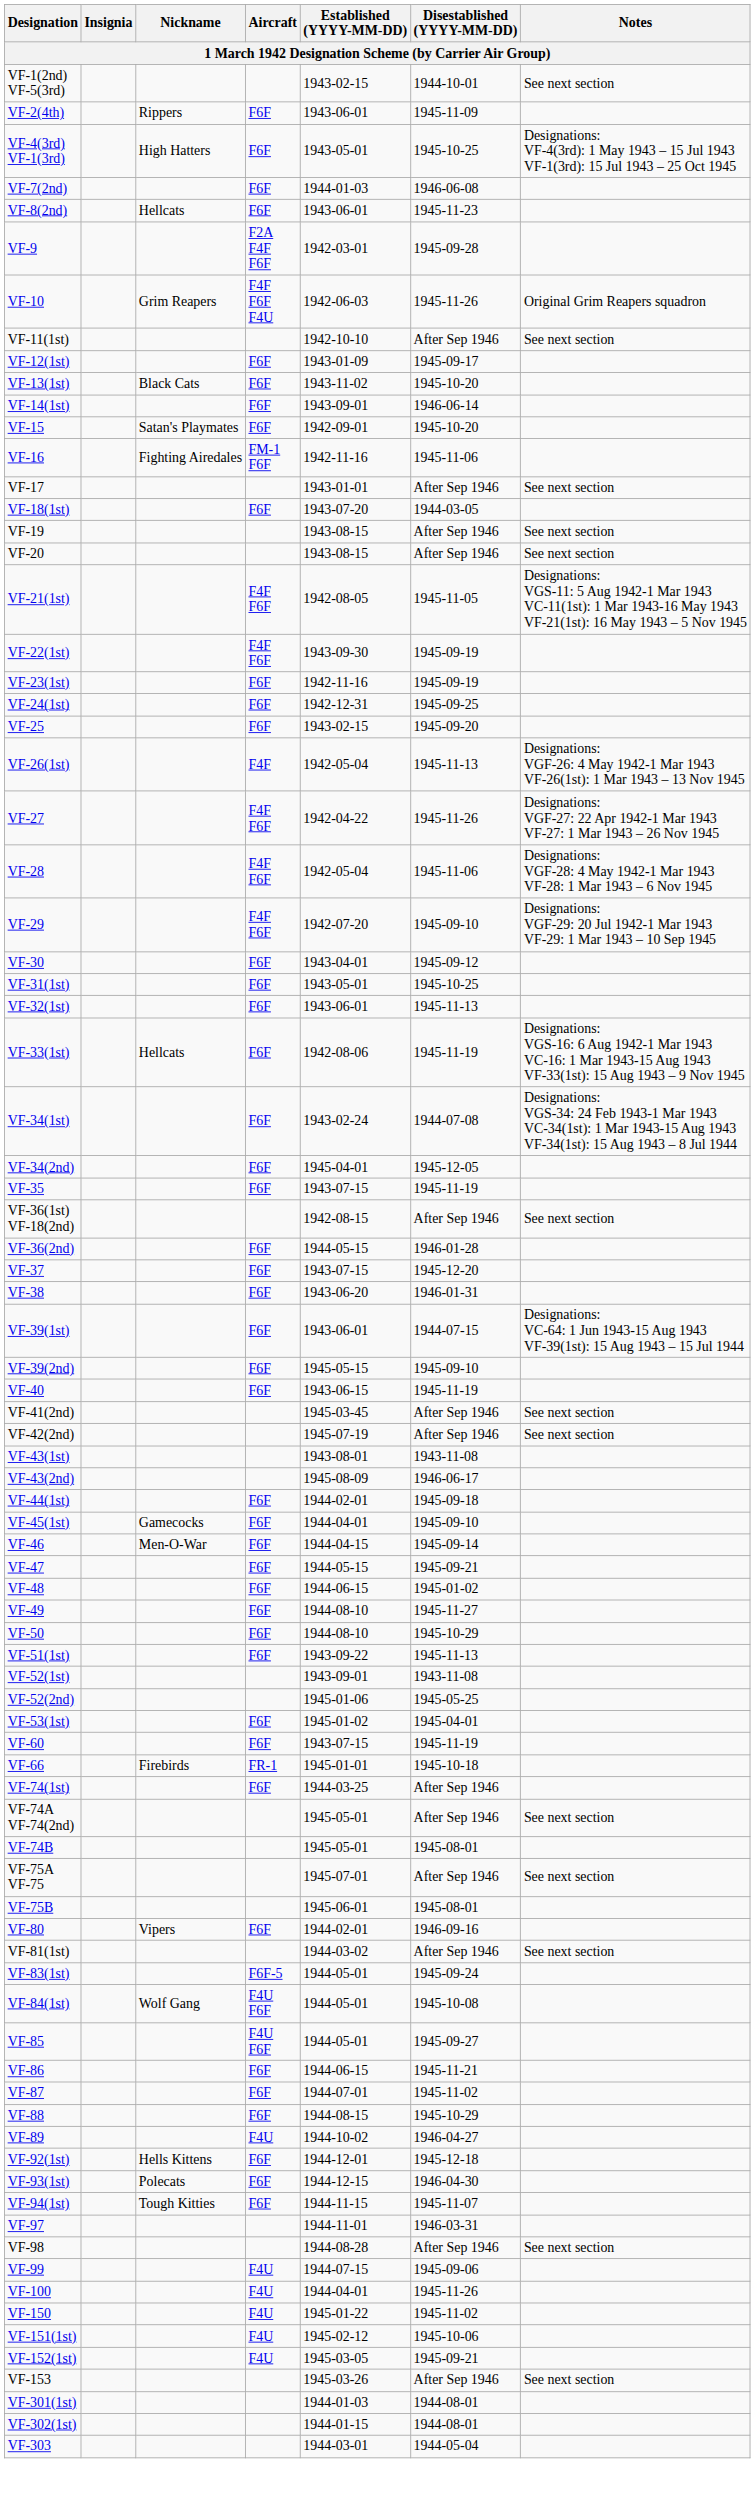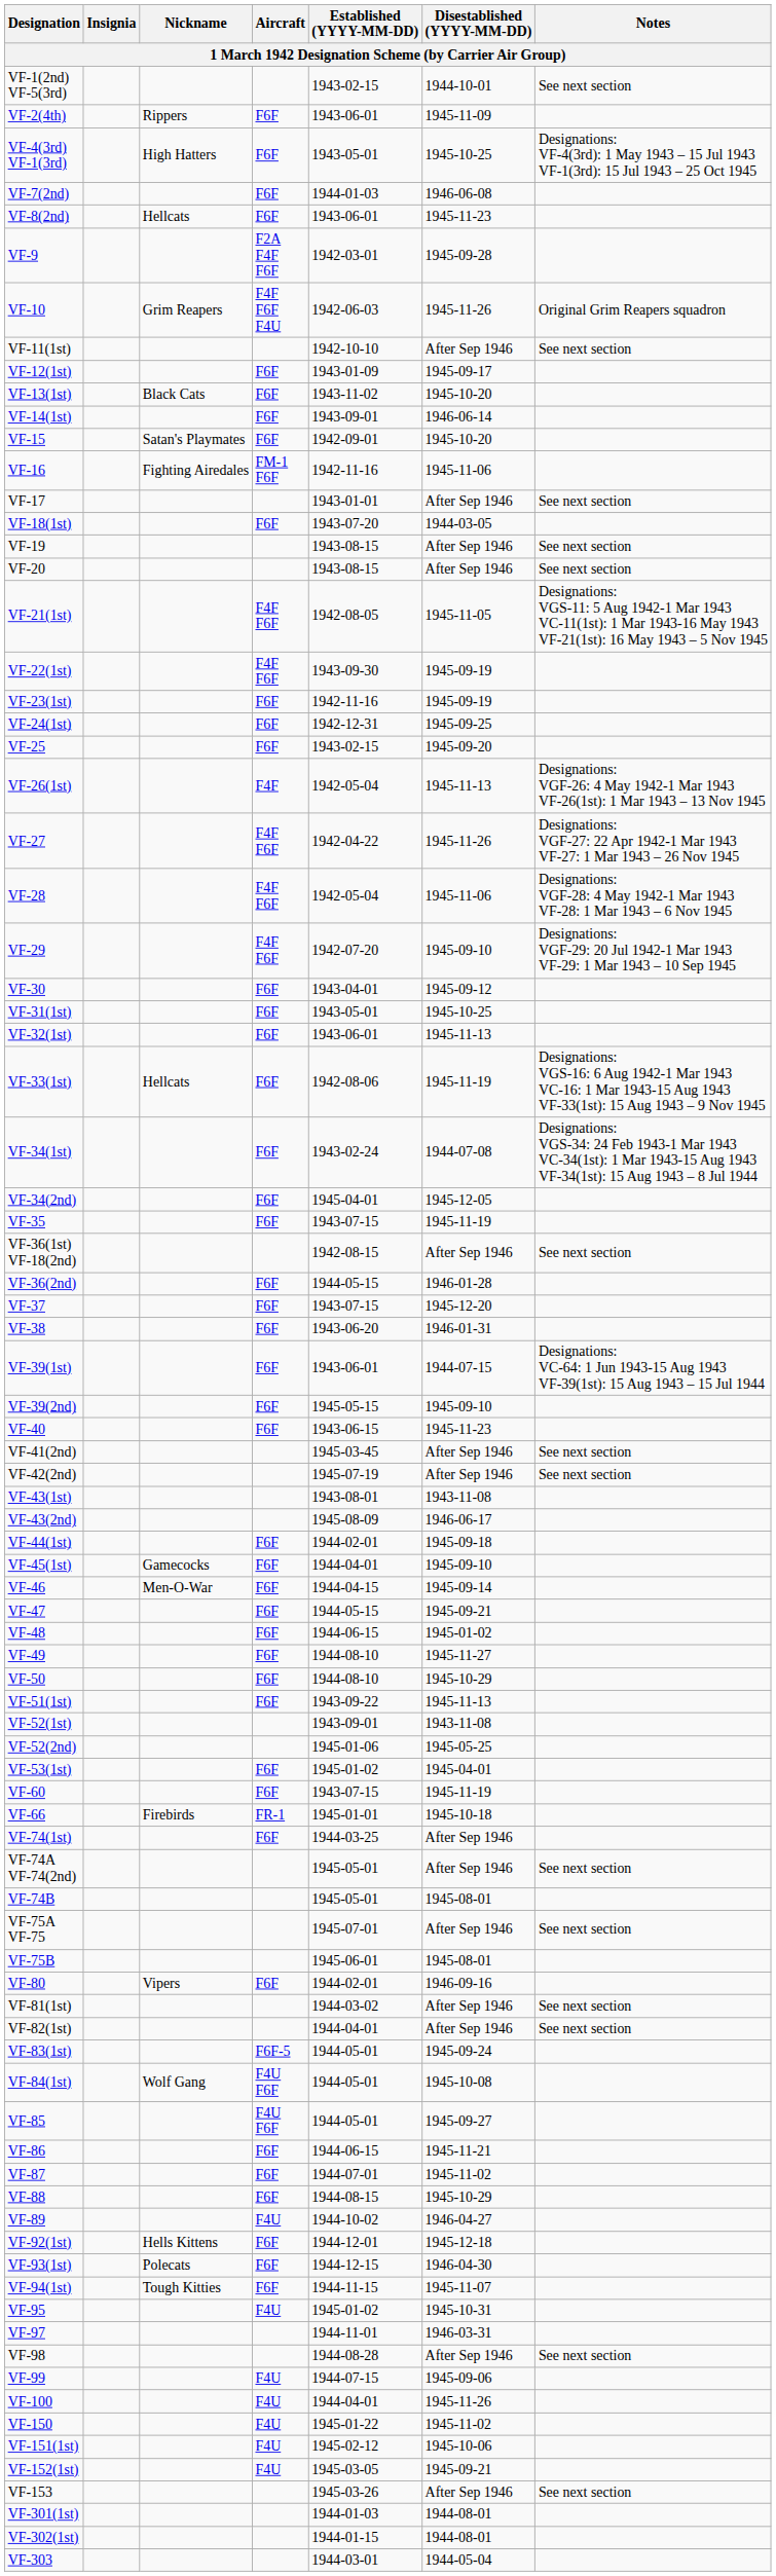VF-40 | Disestablished (YYYY-MM-DD): 1945-11-19 -> 1945-11-23
+ row: VF-82(1st) | 1944-04-01 | After Sep 1946 | See next section
+ row: VF-95 | F4U | 1945-01-02 | 1945-10-31
